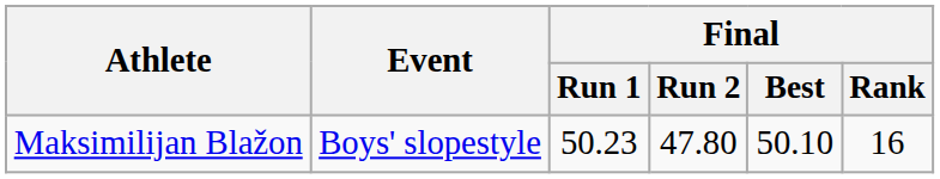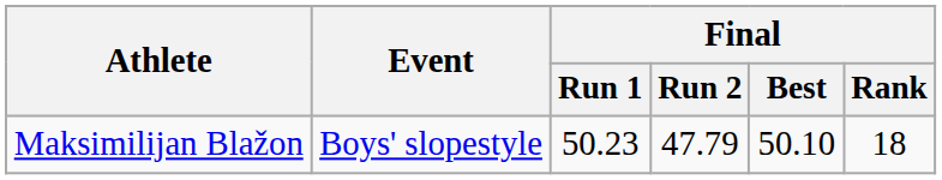Maksimilijan Blažon | Final / Run 2: 47.80 -> 47.79
Maksimilijan Blažon | Final / Rank: 16 -> 18
